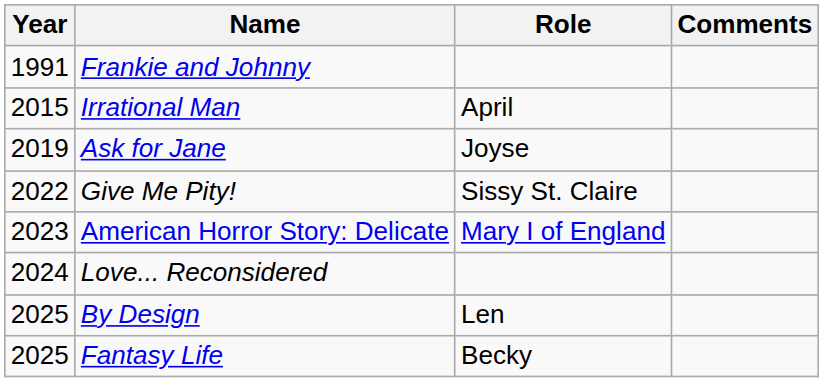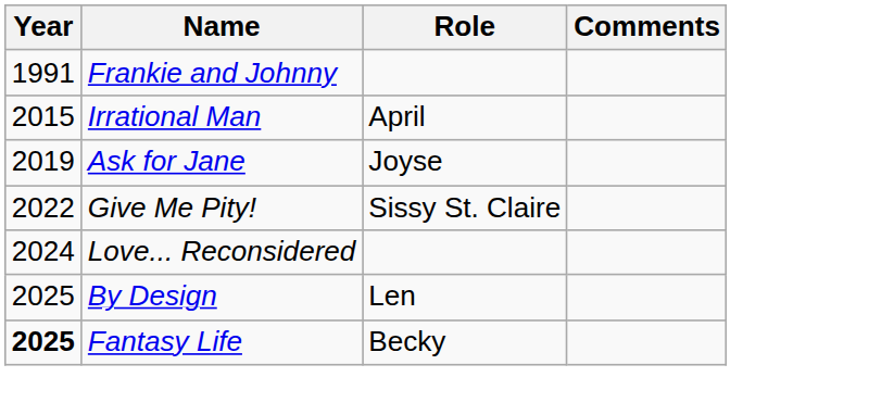- row: 2023 | American Horror Story: Delicate | Mary I of England
Fantasy Life | Year: normal -> bold
